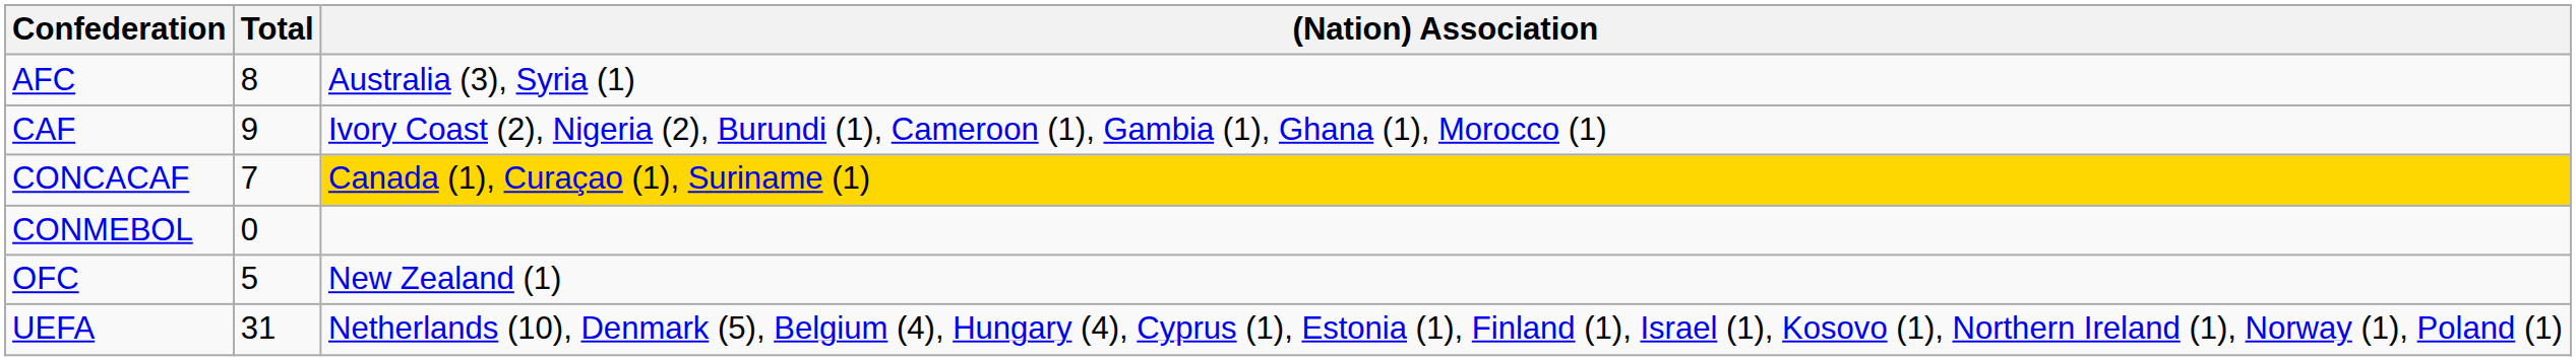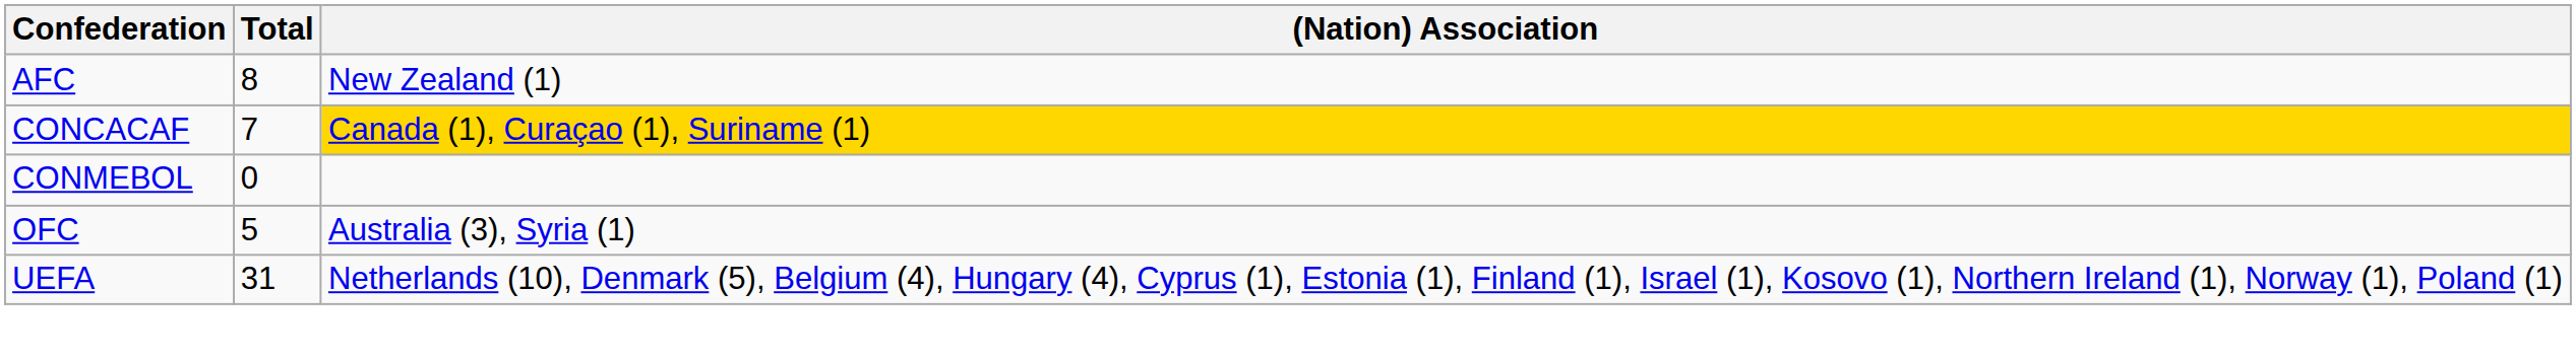AFC | (Nation) Association: Australia (3), Syria (1) -> New Zealand (1)
- row: CAF | 9 | Ivory Coast (2), Nigeria (2), Burundi (1), Cameroon (1), Gambia (1), Ghana (1), Morocco (1)
OFC | (Nation) Association: New Zealand (1) -> Australia (3), Syria (1)
